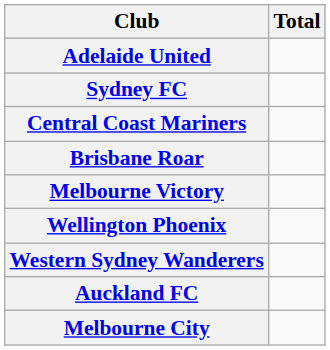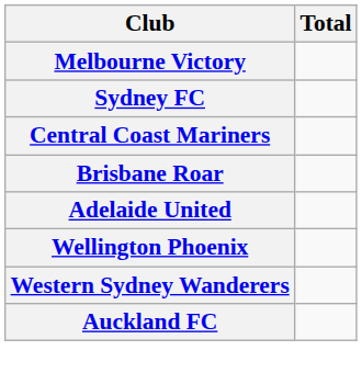rows swapped: Adelaide United <-> Melbourne Victory
- row: Melbourne City
